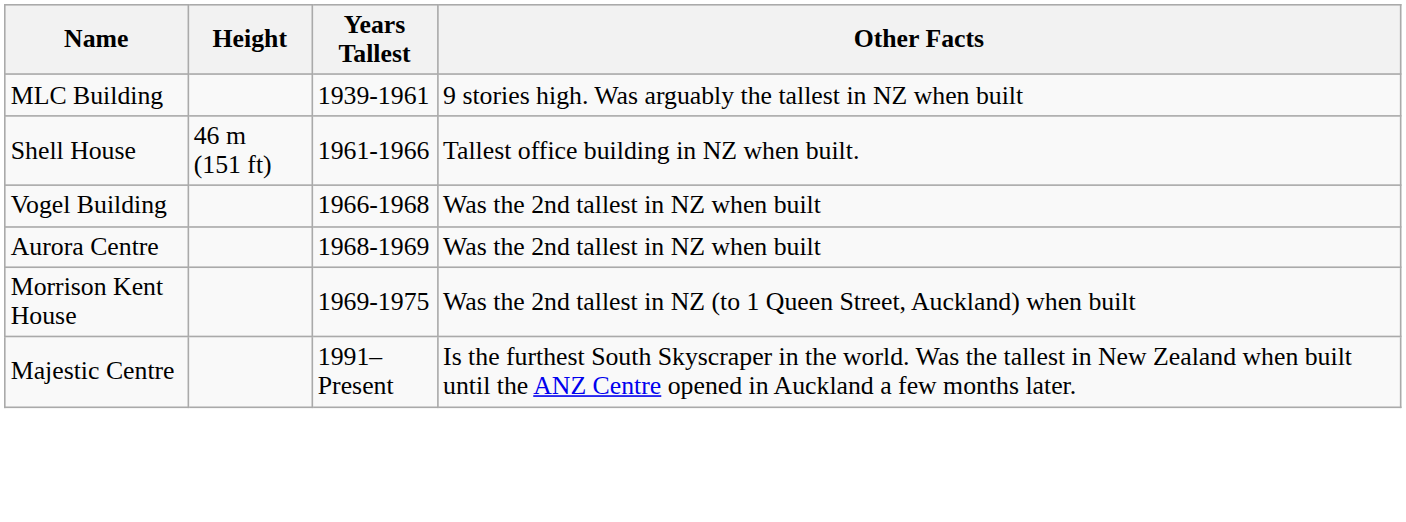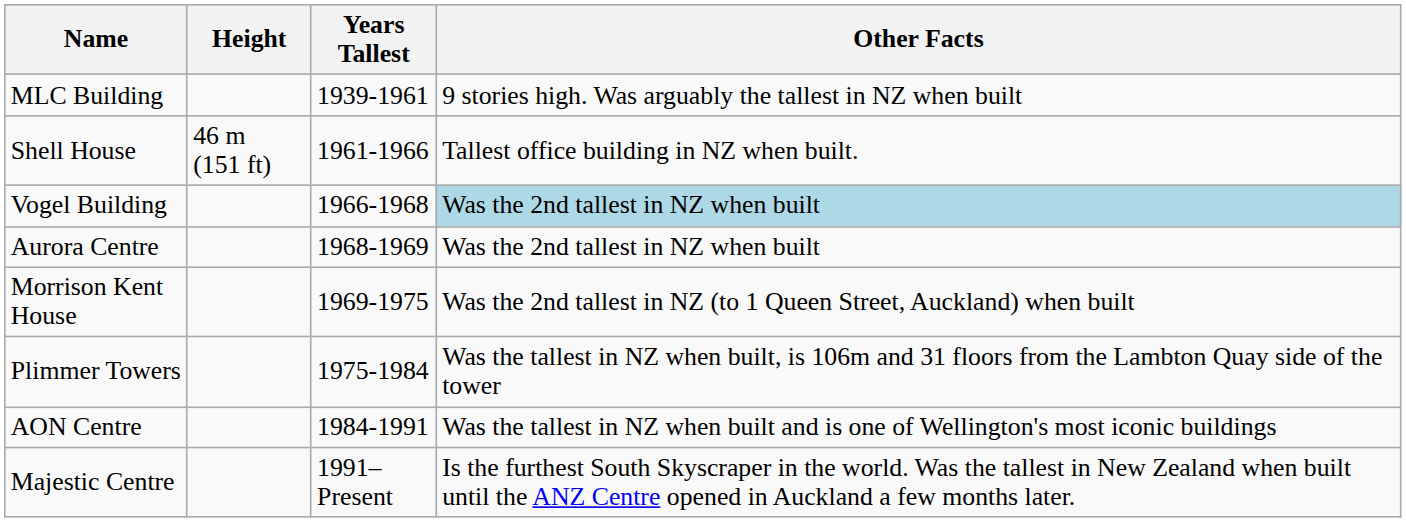Vogel Building | Other Facts: no background -> lightblue background
+ row: Plimmer Towers | 1975-1984 | Was the tallest in NZ when built, is 106m and 31 floors from the Lambton Quay side of the tower
+ row: AON Centre | 1984-1991 | Was the tallest in NZ when built and is one of Wellington's most iconic buildings
